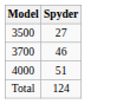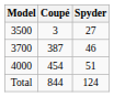+ column: Coupé | 3 | 387 | 454 | 844
